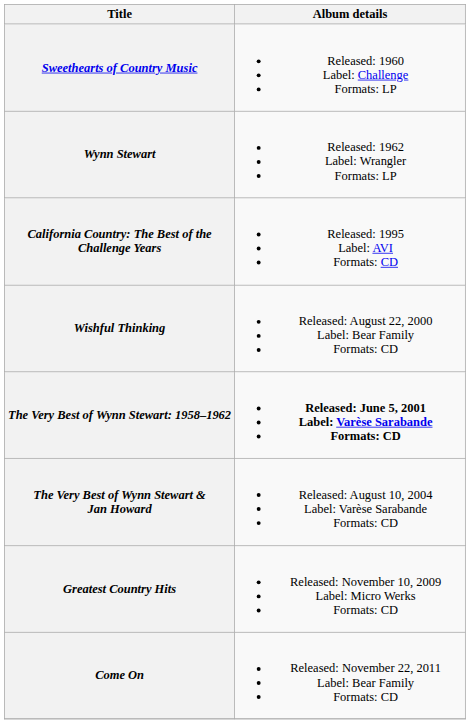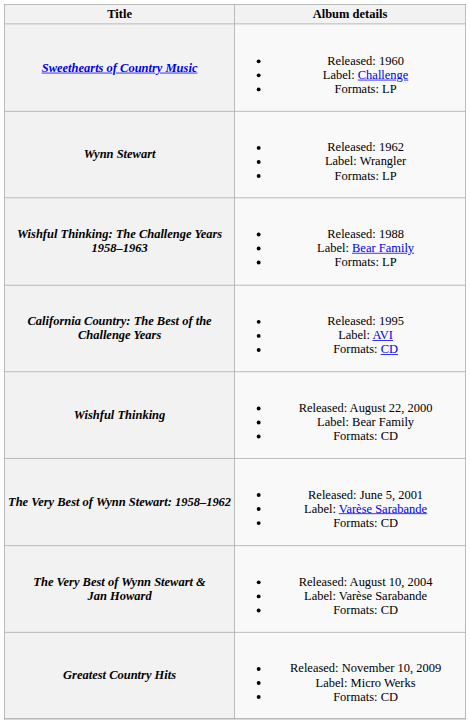+ row: Wishful Thinking: The Challenge Years 1958–1963 | Released: 1988 Label: Bear Family Formats: LP
The Very Best of Wynn Stewart: 1958–1962 | Album details: bold -> normal
- row: Come On | Released: November 22, 2011 Label: Bear Family Formats: CD
